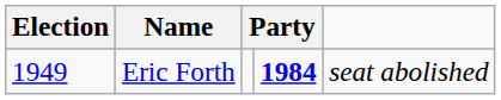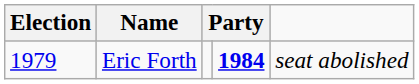Eric Forth | Election: 1949 -> 1979
